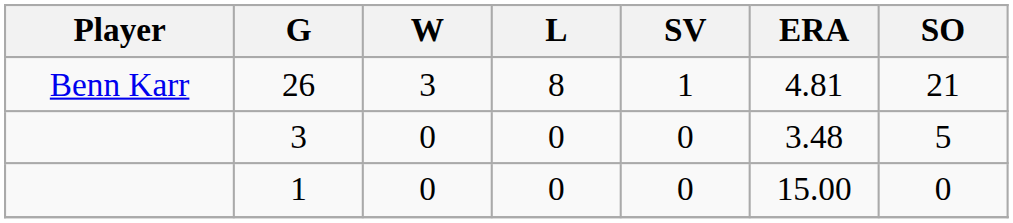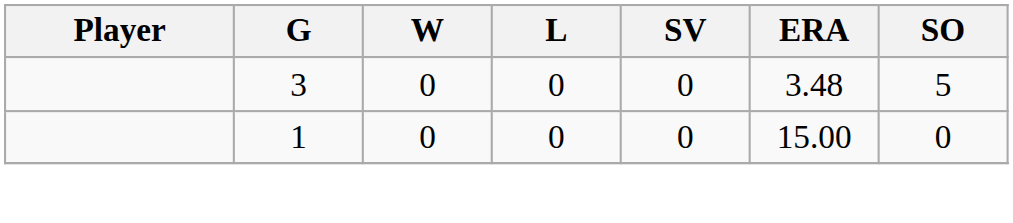- row: Benn Karr | 26 | 3 | 8 | 1 | 4.81 | 21
